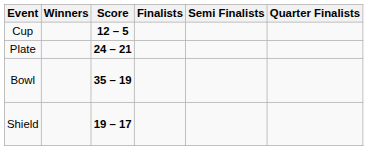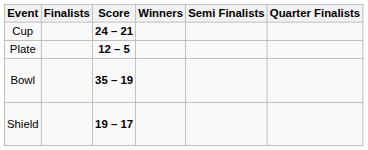columns swapped: Winners <-> Finalists
Cup | Score: 12 – 5 -> 24 – 21
Plate | Score: 24 – 21 -> 12 – 5
